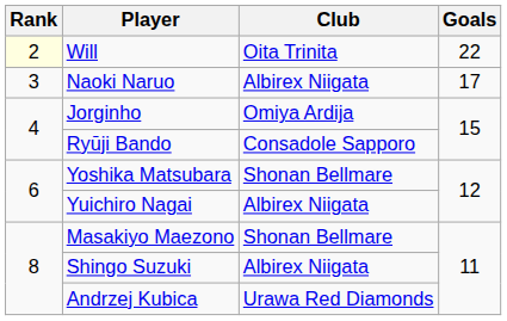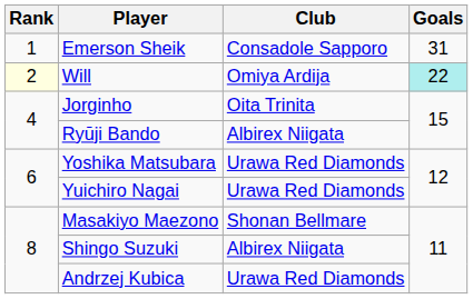+ row: 1 | Emerson Sheik | Consadole Sapporo | 31
Will | Club: Oita Trinita -> Omiya Ardija
Will | Goals: no background -> paleturquoise background
- row: 3 | Naoki Naruo | Albirex Niigata | 17
Jorginho | Club: Omiya Ardija -> Oita Trinita
Ryūji Bando | Club: Consadole Sapporo -> Albirex Niigata
Yoshika Matsubara | Club: Shonan Bellmare -> Urawa Red Diamonds
Yuichiro Nagai | Club: Albirex Niigata -> Urawa Red Diamonds
